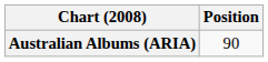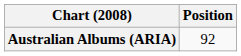Australian Albums (ARIA) | Position: 90 -> 92
